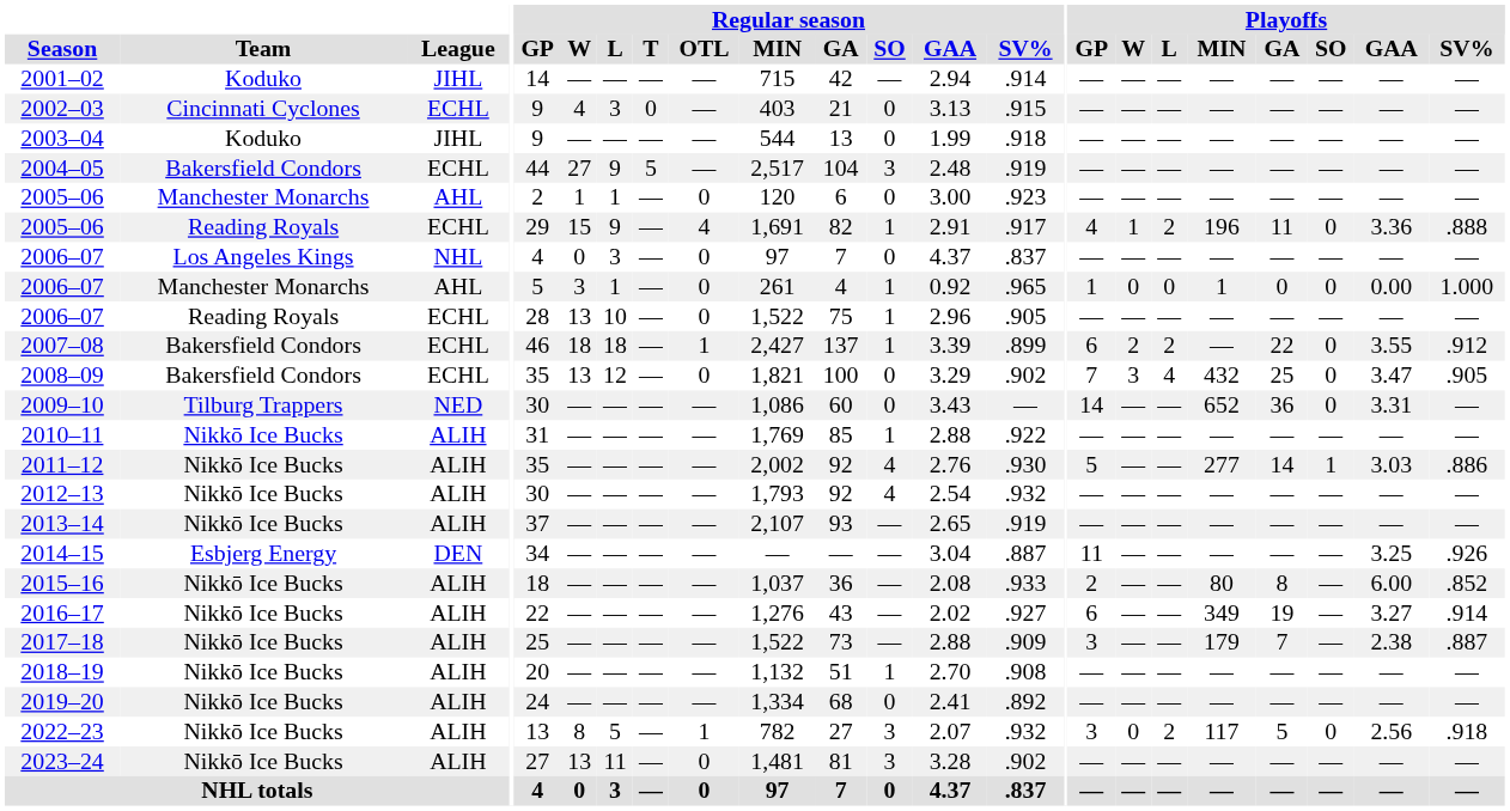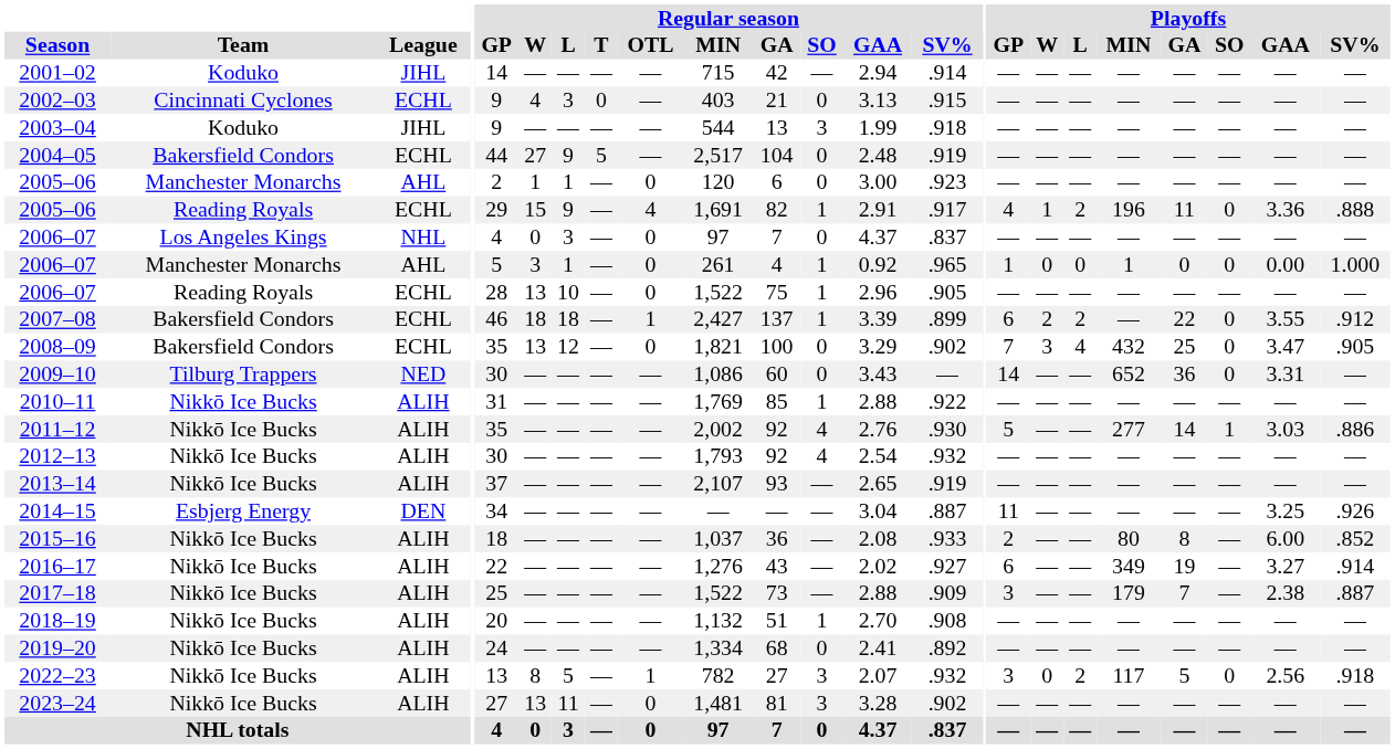2003–04 | Regular season / SO: 0 -> 3
2004–05 | Regular season / SO: 3 -> 0
